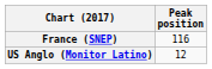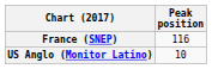US Anglo (Monitor Latino) | Peak position: 12 -> 10
